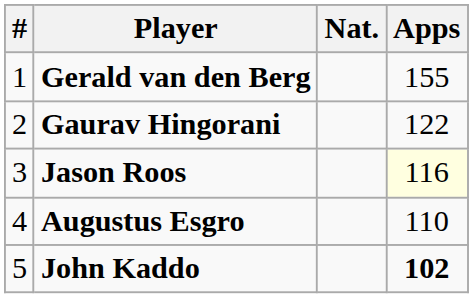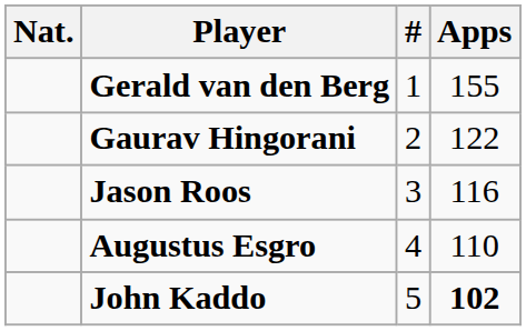columns swapped: # <-> Nat.
Jason Roos | Apps: lightyellow background -> no background
